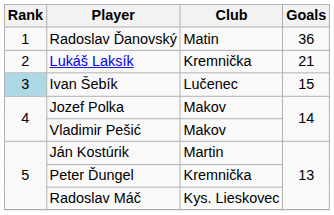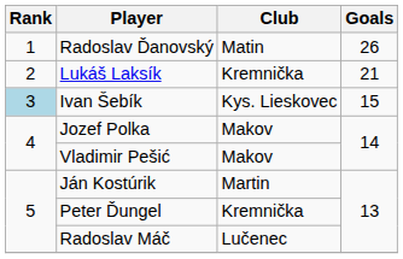Radoslav Ďanovský | Goals: 36 -> 26
Ivan Šebík | Club: Lučenec -> Kys. Lieskovec
Radoslav Máč | Club: Kys. Lieskovec -> Lučenec
